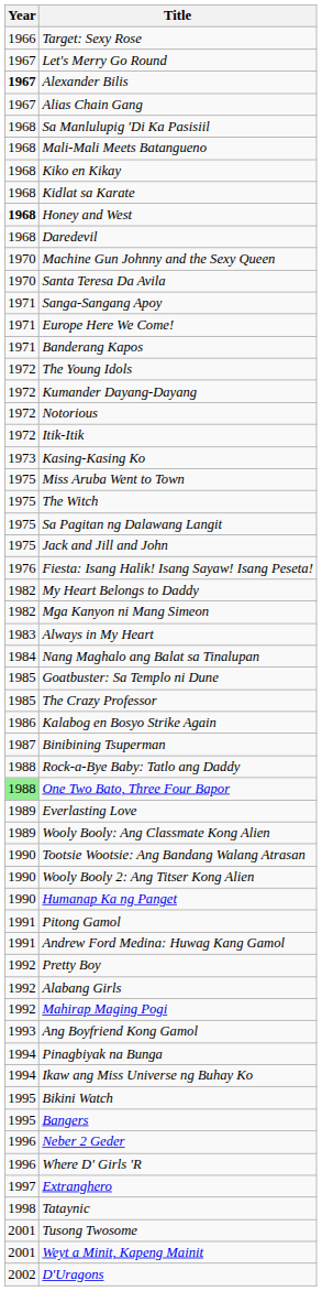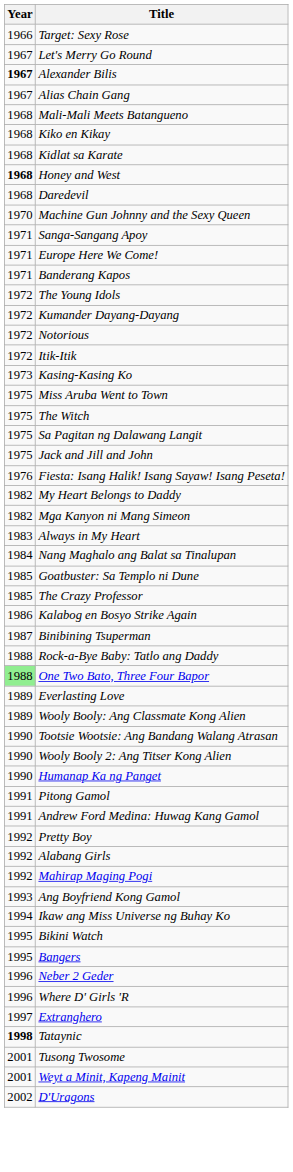- row: 1968 | Sa Manlulupig 'Di Ka Pasisiil
- row: 1970 | Santa Teresa Da Avila
- row: 1994 | Pinagbiyak na Bunga
Tataynic | Year: normal -> bold
